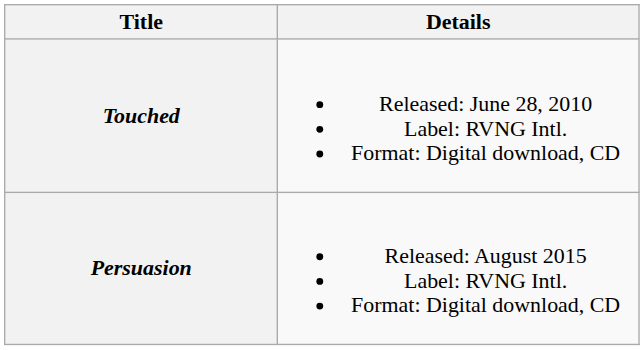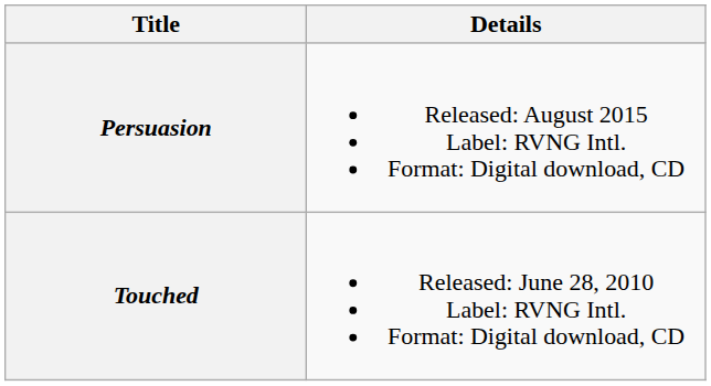rows swapped: Touched <-> Persuasion
